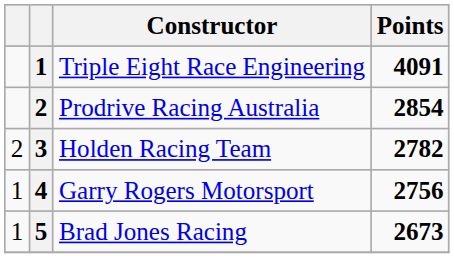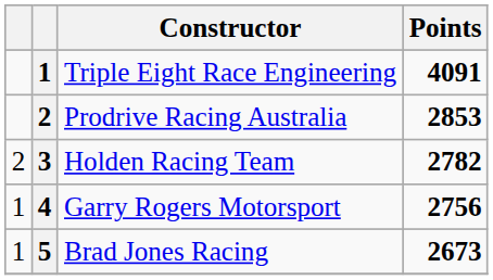Prodrive Racing Australia | Points: 2854 -> 2853
